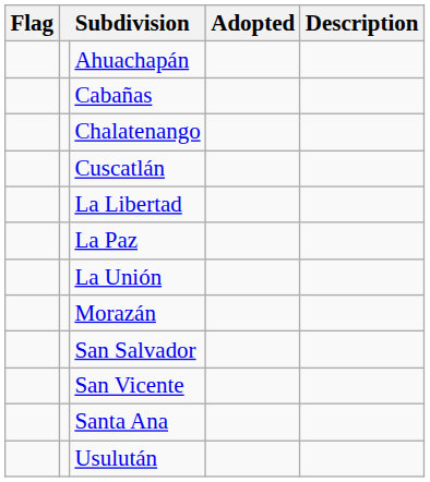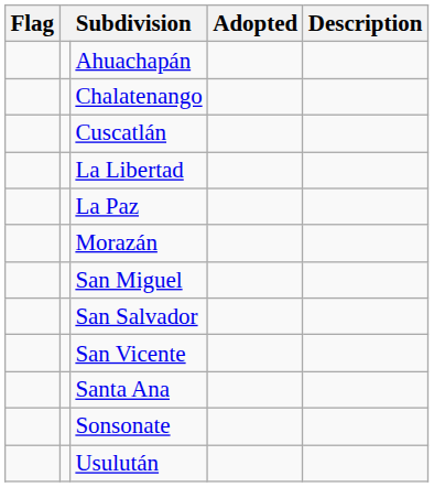- row: Cabañas
- row: La Unión
+ row: San Miguel
+ row: Sonsonate
